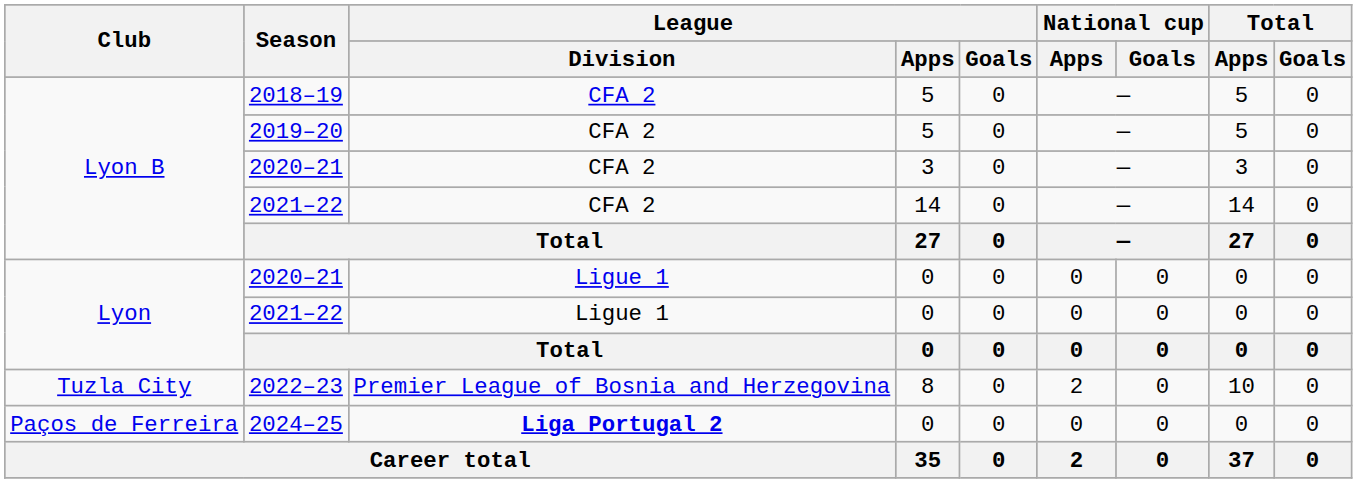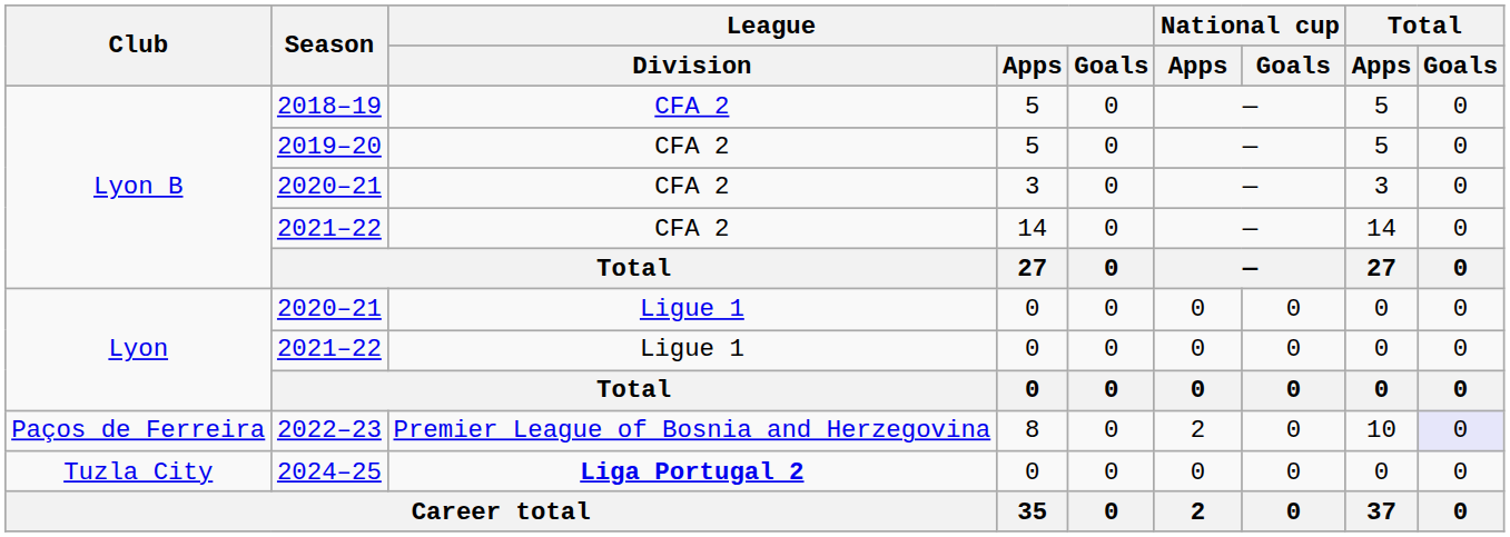2022–23 | Club: Tuzla City -> Paços de Ferreira
2022–23 | Total / Goals: no background -> lavender background
2024–25 | Club: Paços de Ferreira -> Tuzla City
